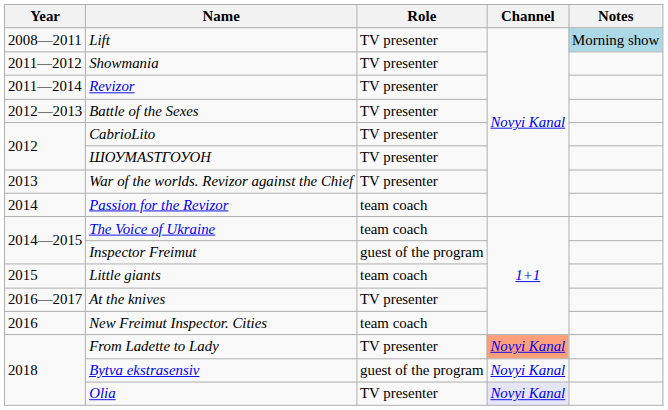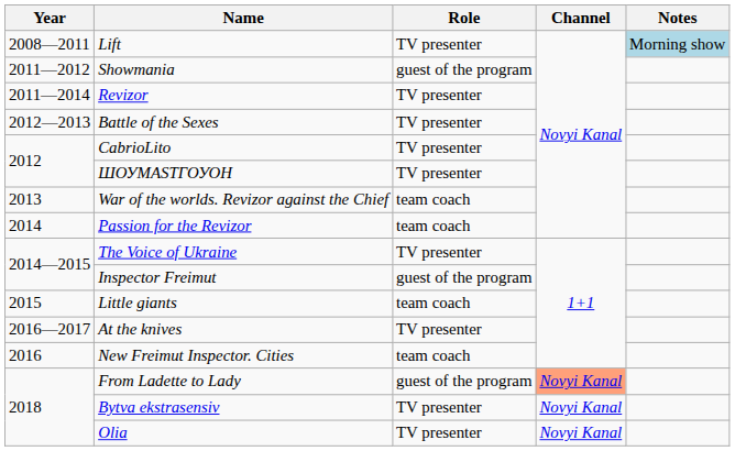Showmania | Role: TV presenter -> guest of the program
War of the worlds. Revizor against the Chief | Role: TV presenter -> team coach
The Voice of Ukraine | Role: team coach -> TV presenter
From Ladette to Lady | Role: TV presenter -> guest of the program
Bytva ekstrasensiv | Role: guest of the program -> TV presenter
Olia | Channel: lavender background -> no background
